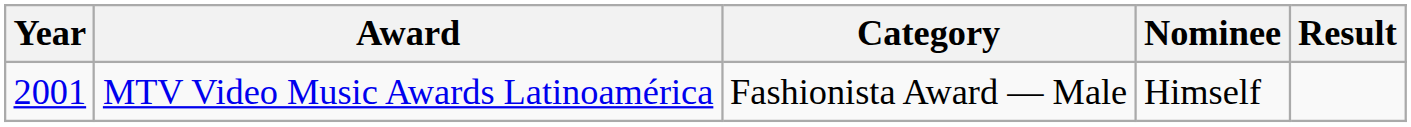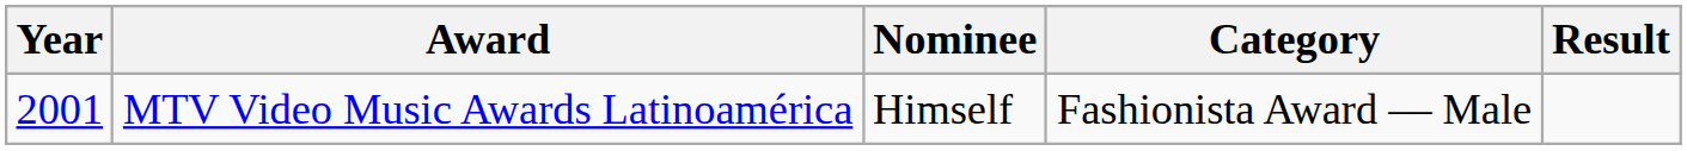columns swapped: Category <-> Nominee
